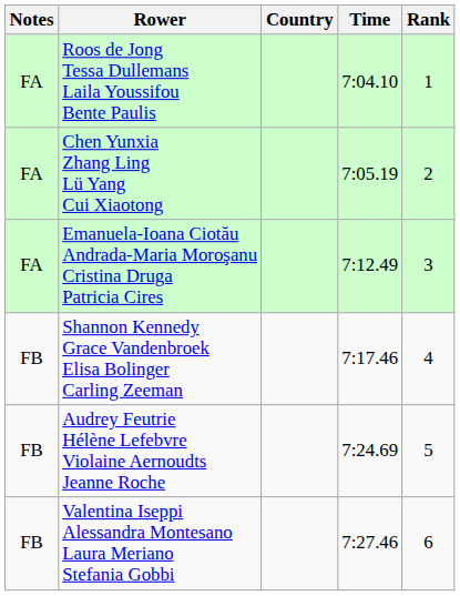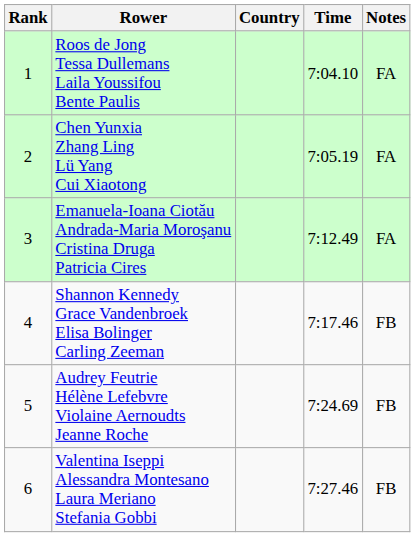columns swapped: Rank <-> Notes
